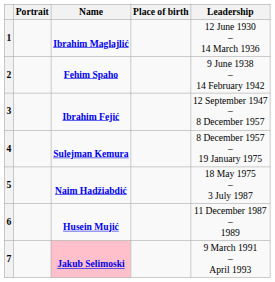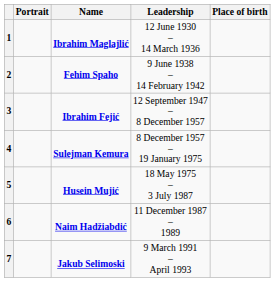columns swapped: Leadership <-> Place of birth
5 | Name: Naim Hadžiabdić -> Husein Mujić
6 | Name: Husein Mujić -> Naim Hadžiabdić
7 | Name: pink background -> no background
